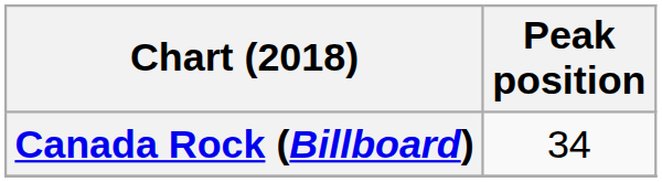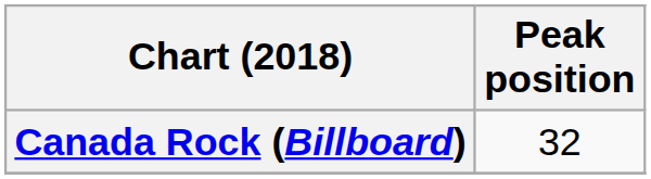Canada Rock (Billboard) | Peak position: 34 -> 32
